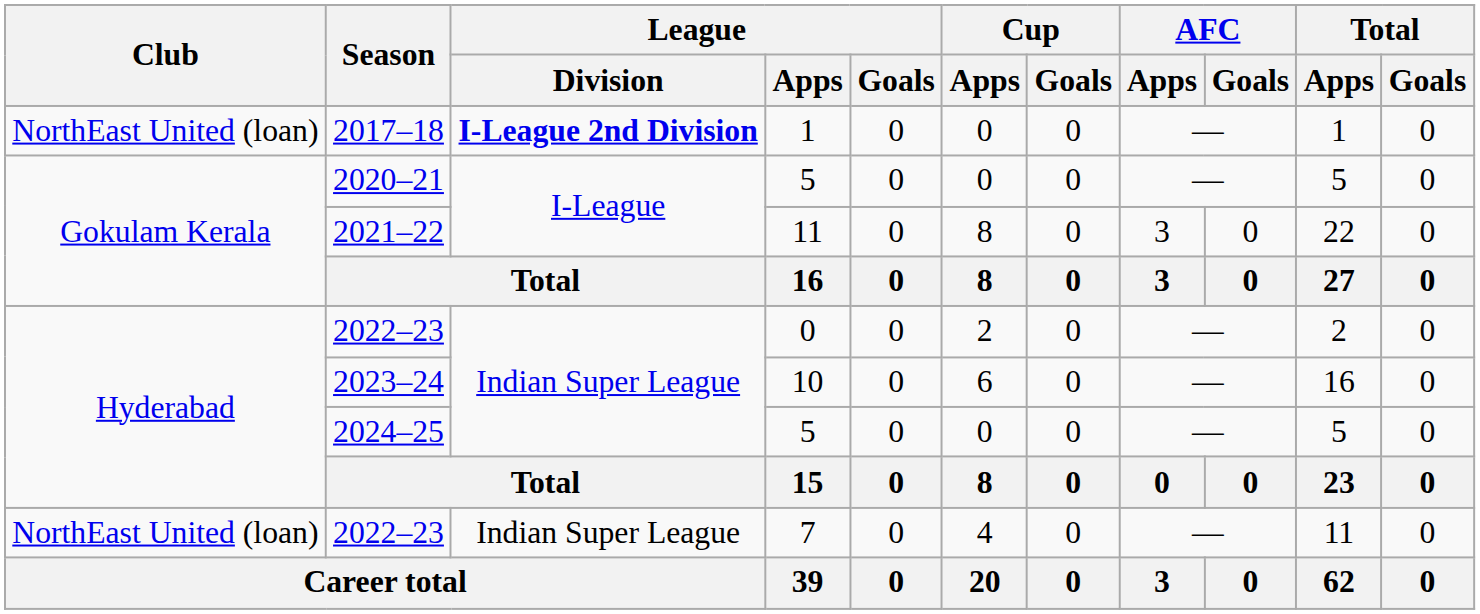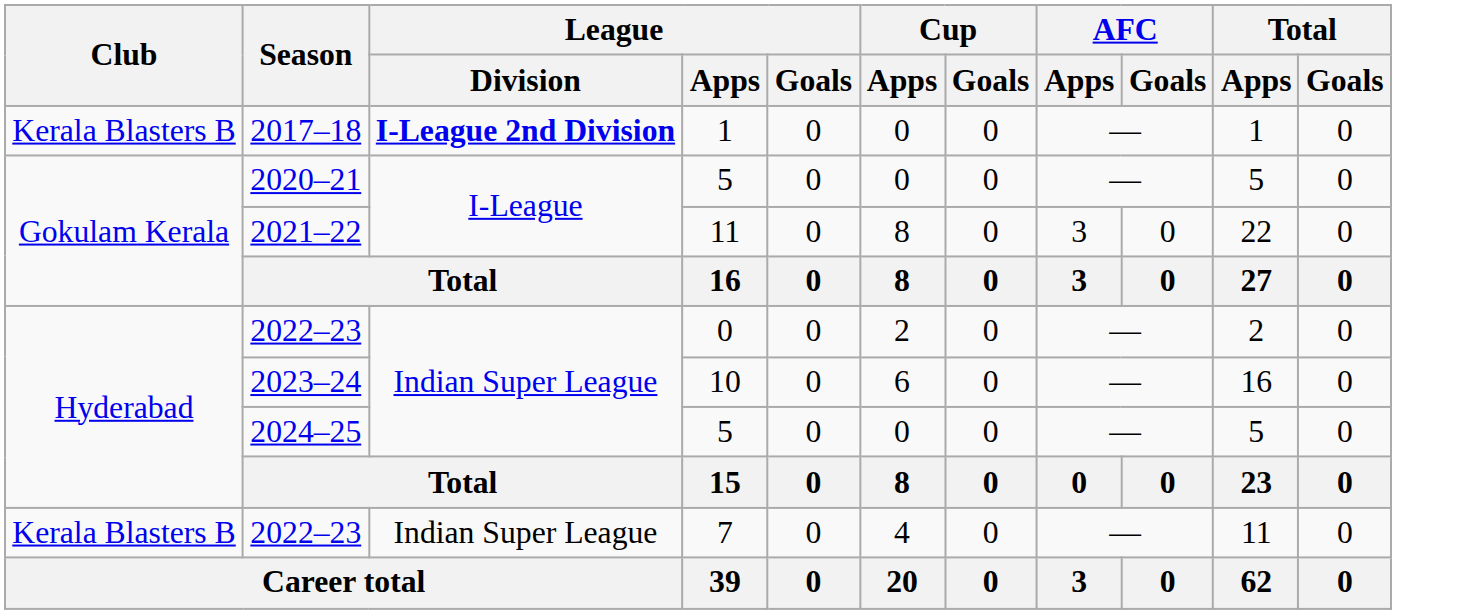2017–18 | Club: NorthEast United (loan) -> Kerala Blasters B
2022–23 / 7 | Club: NorthEast United (loan) -> Kerala Blasters B
